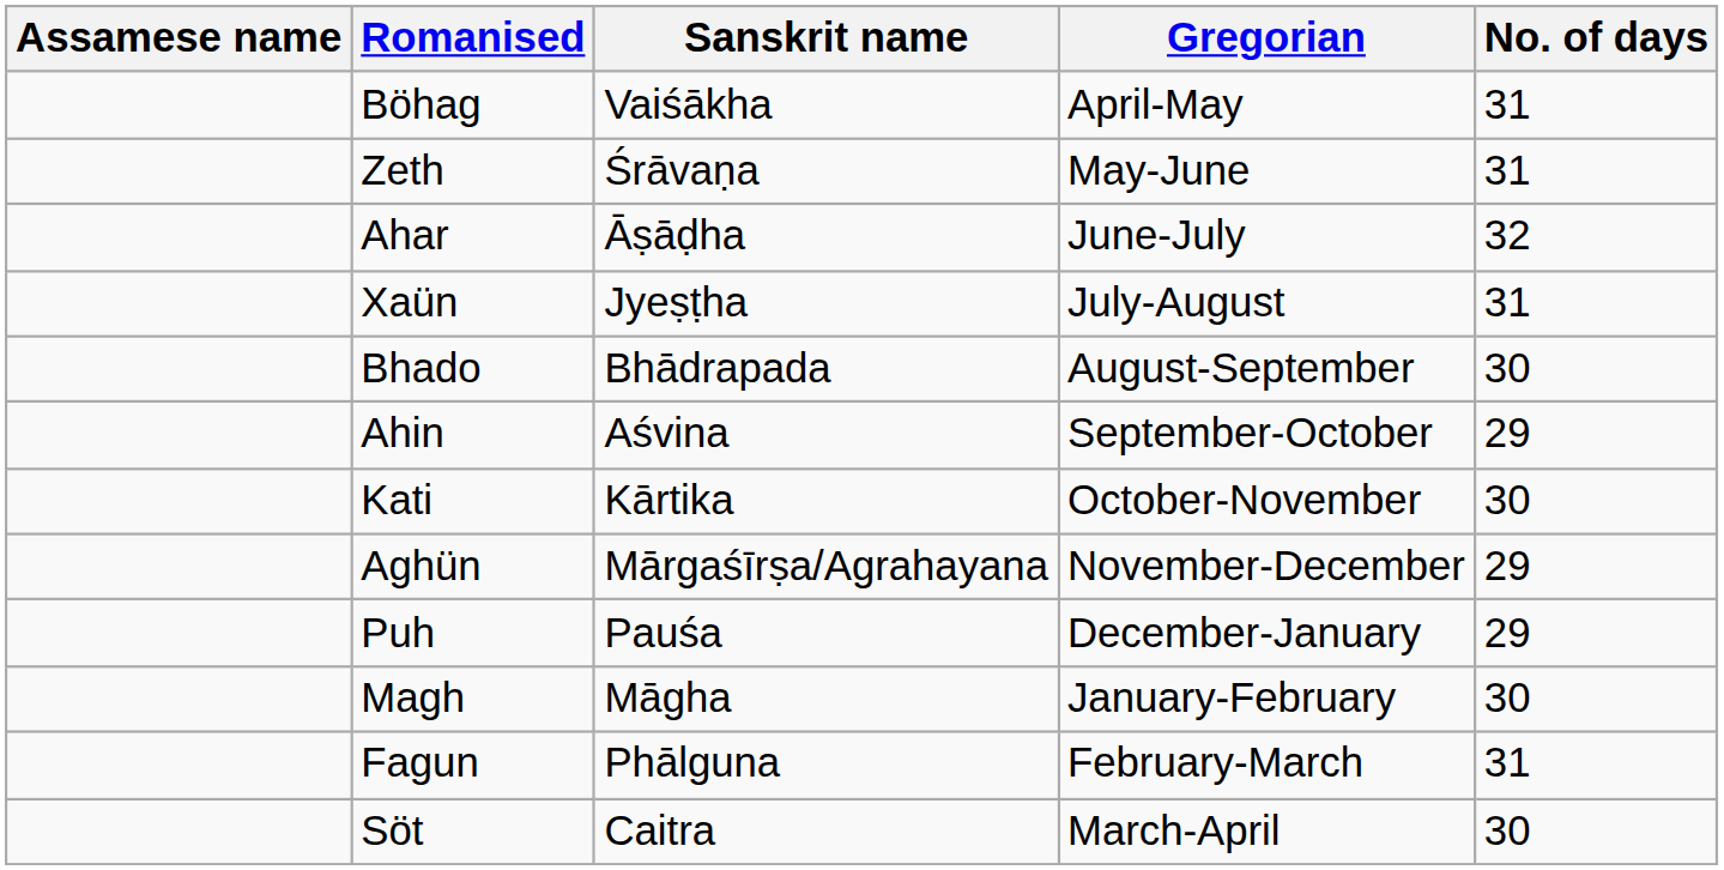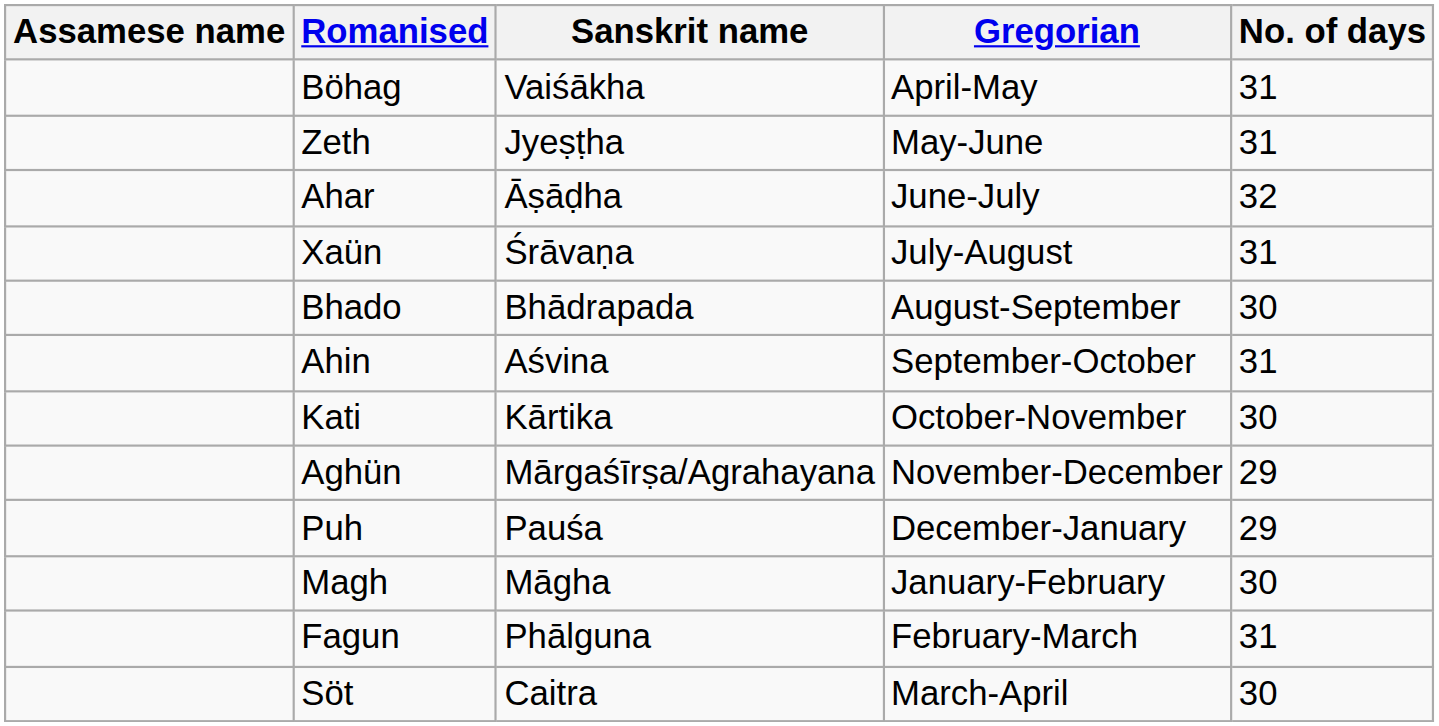Zeth | Sanskrit name: Śrāvaṇa -> Jyeṣṭha
Xaün | Sanskrit name: Jyeṣṭha -> Śrāvaṇa
Ahin | No. of days: 29 -> 31
